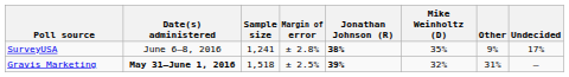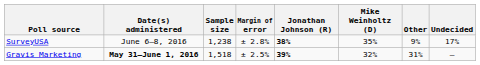SurveyUSA | Sample size: 1,241 -> 1,238
